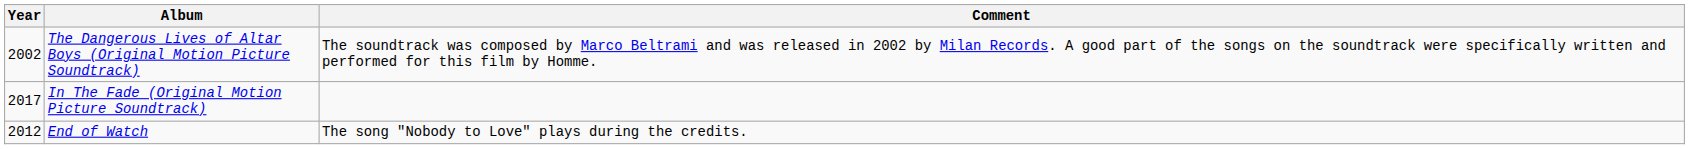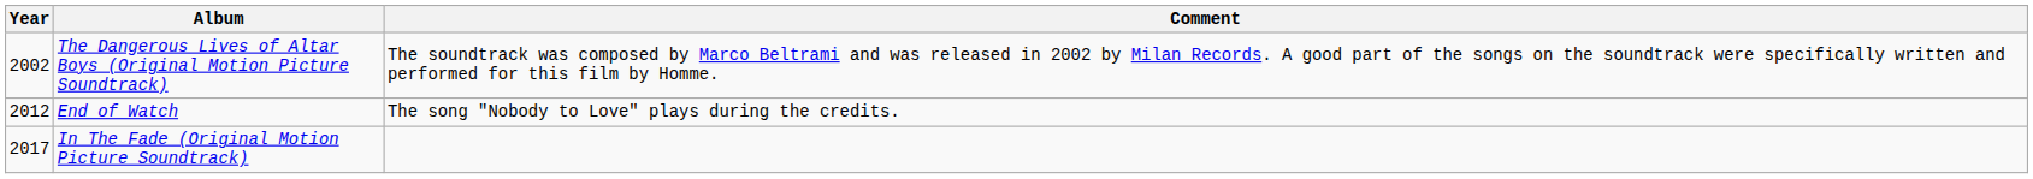rows swapped: End of Watch <-> In The Fade (Original Motion Picture Soundtrack)
